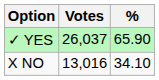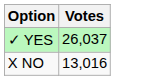- column: % | 65.90 | 34.10
